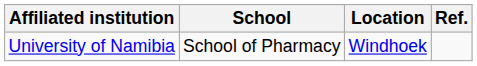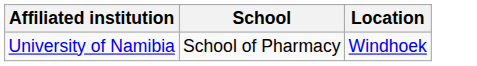- column: Ref.
